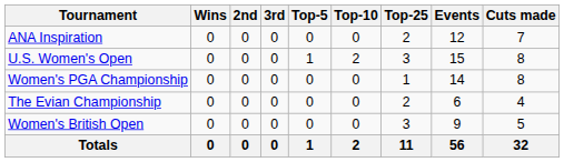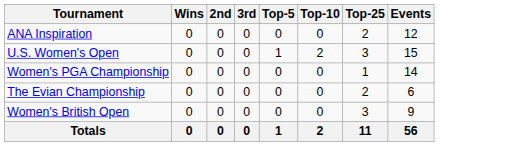- column: Cuts made | 7 | 8 | 8 | 4 | 5 | 32
